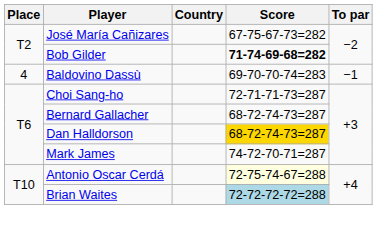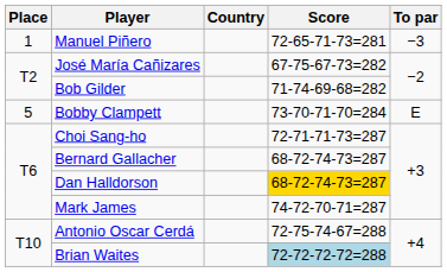+ row: 1 | Manuel Piñero | 72-65-71-73=281 | −3
Bob Gilder | Score: bold -> normal
- row: 4 | Baldovino Dassù | 69-70-70-74=283 | −1
+ row: 5 | Bobby Clampett | 73-70-71-70=284 | E
Antonio Oscar Cerdá | Score: lightyellow background -> no background
